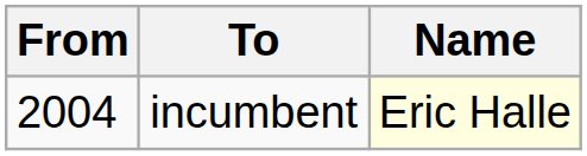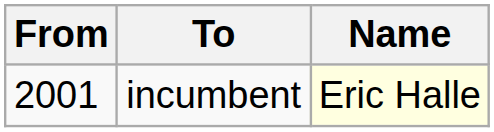incumbent | From: 2004 -> 2001
